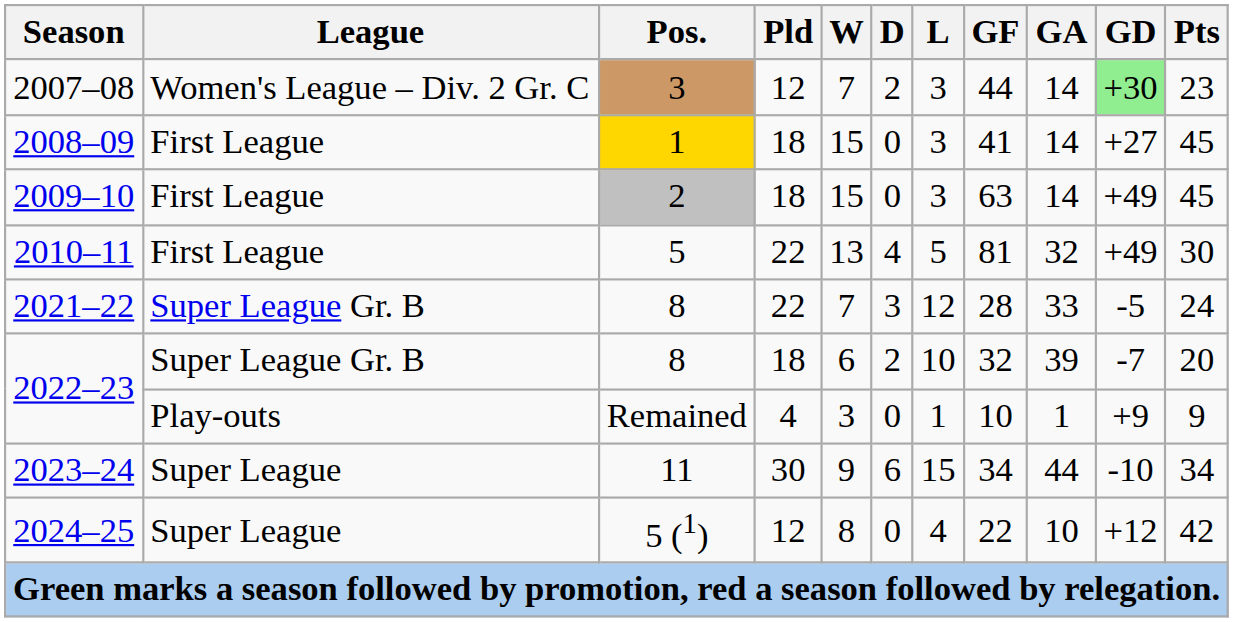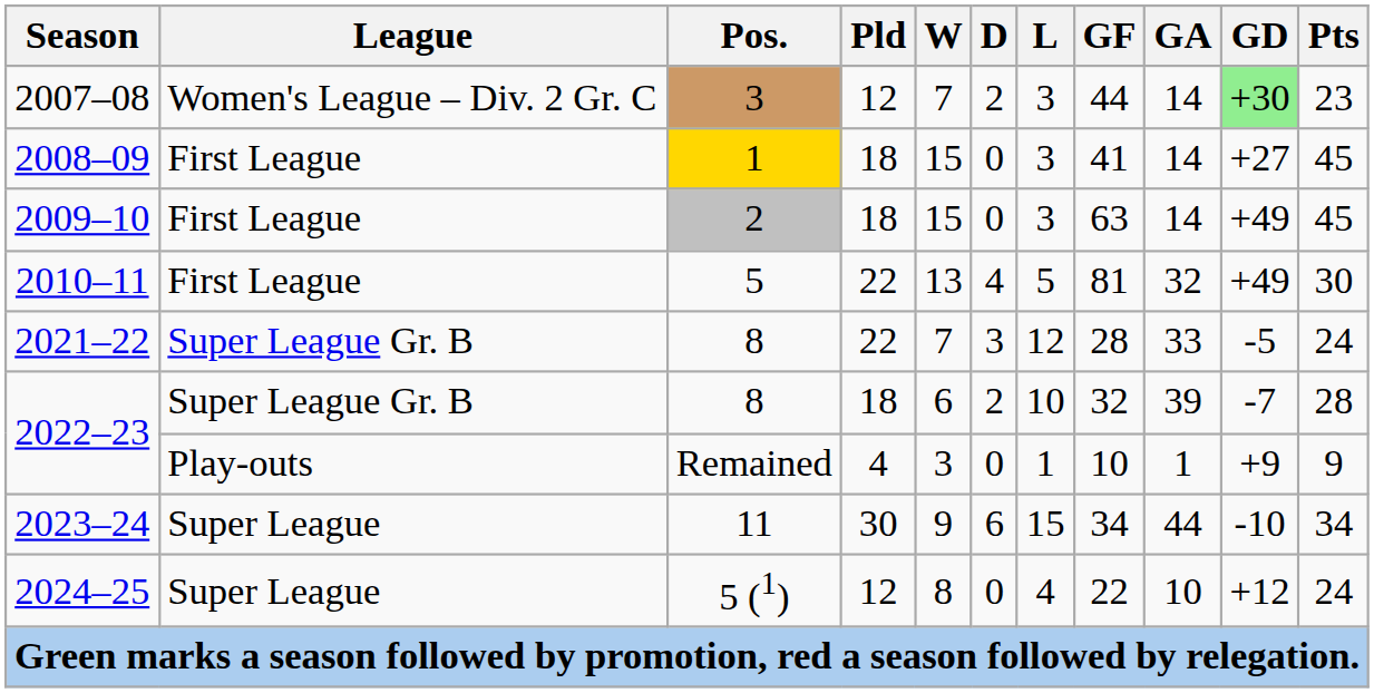2022–23 / 8 | Pts: 20 -> 28
2024–25 | Pts: 42 -> 24
